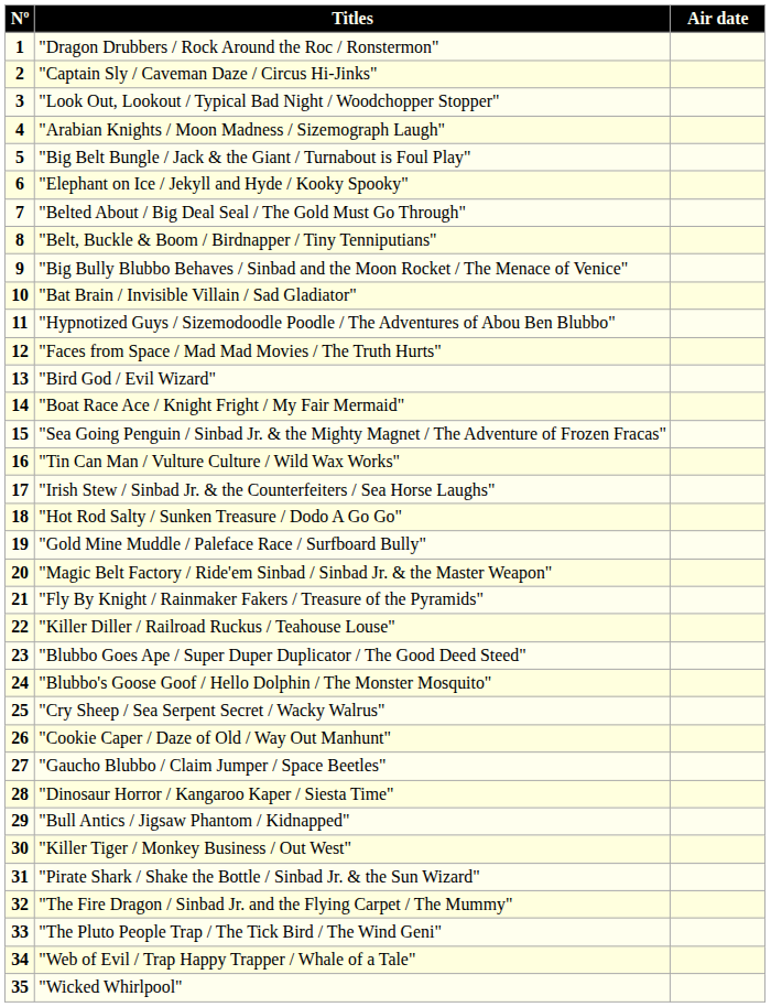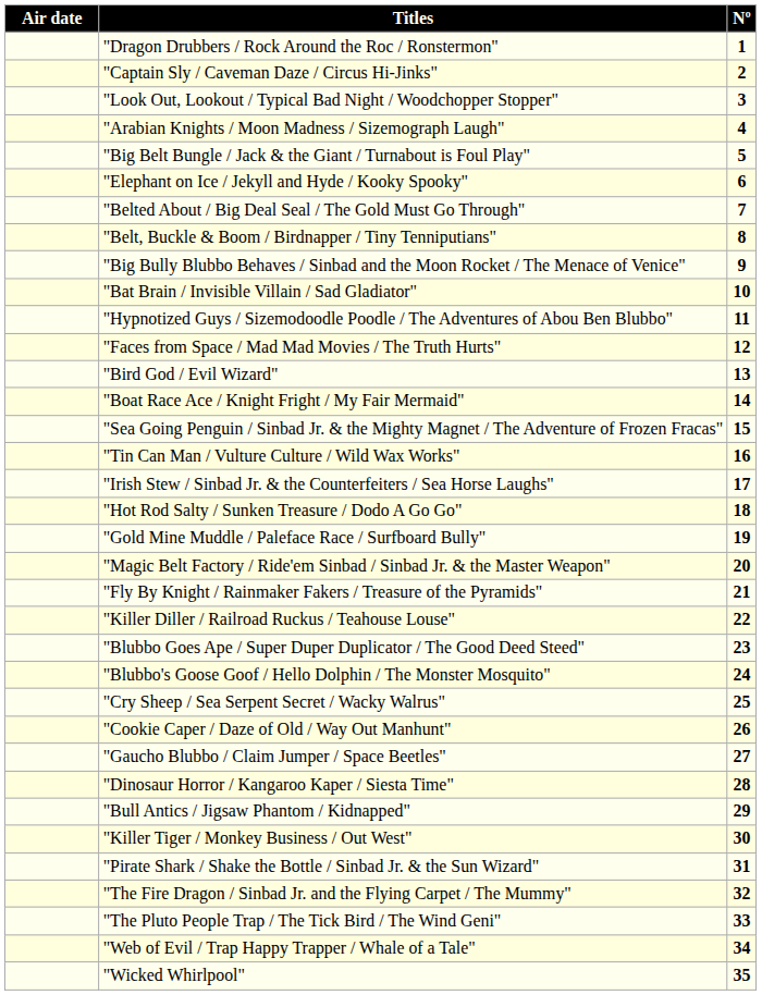columns swapped: Nº <-> Air date
